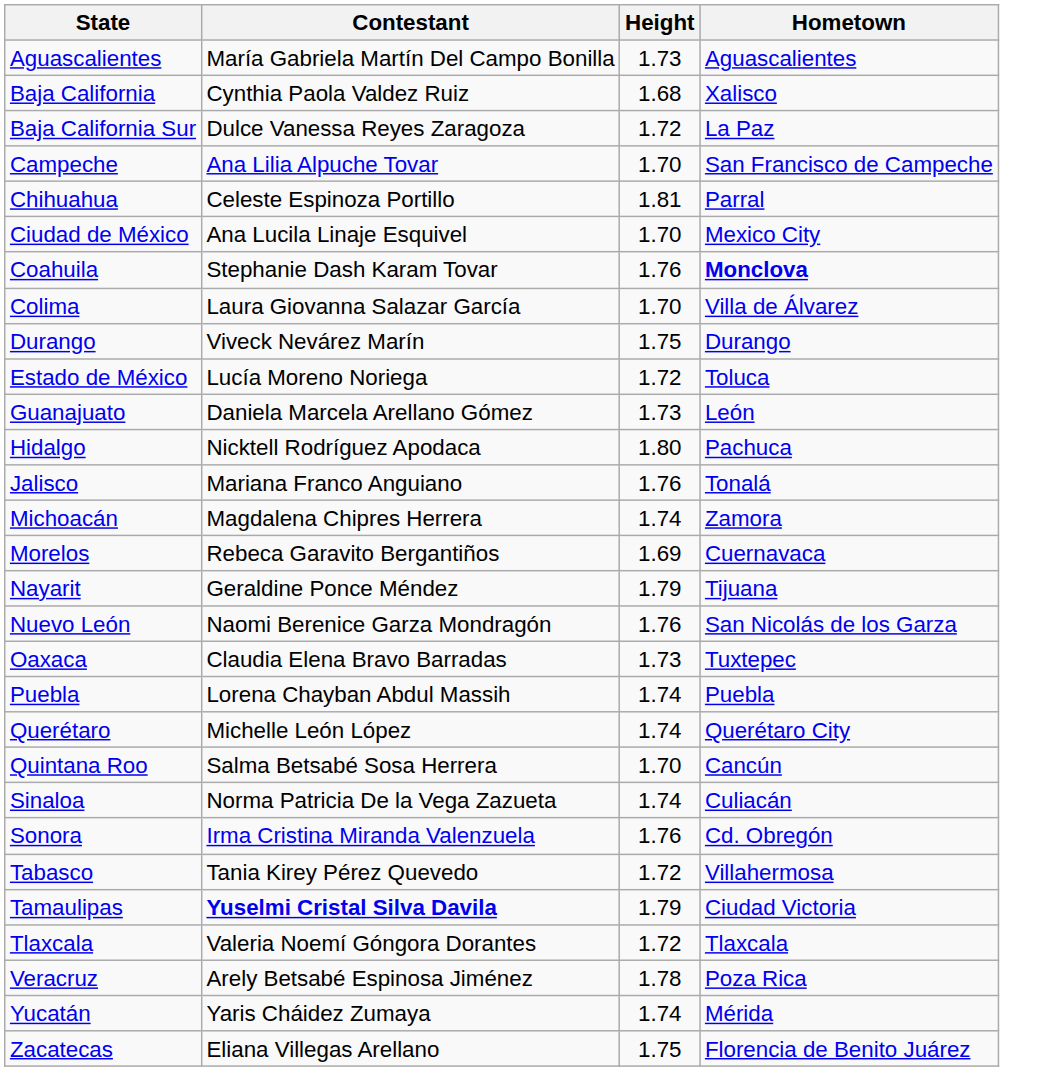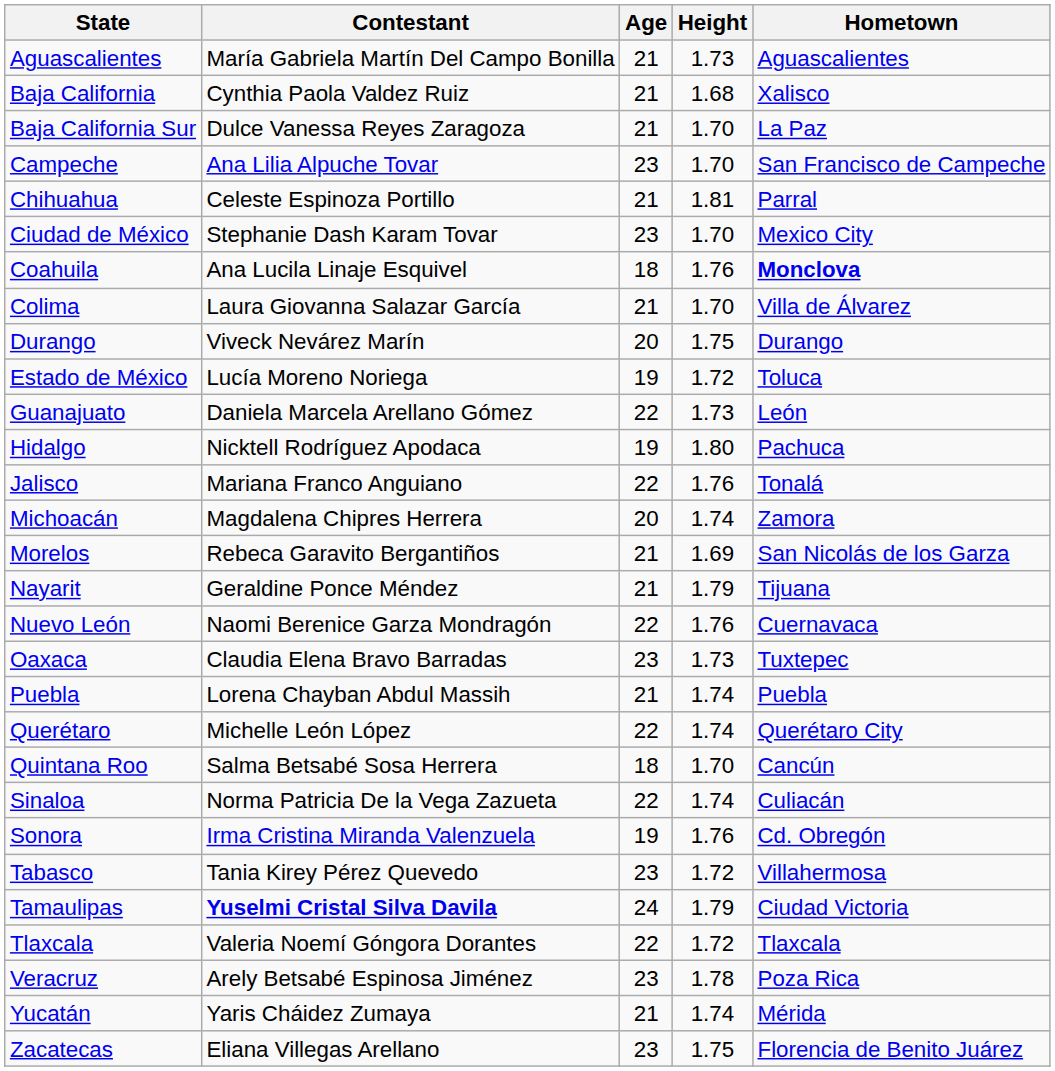+ column: Age | 21 | 21 | 21 | 23 | 21 | 23 | 18 | 21 | 20 | 19 | 22 | 19 | 22 | 20 | 21 | 21 | 22 | 23 | 21 | 22 | 18 | 22 | 19 | 23 | 24 | 22 | 23 | 21 | 23
Baja California Sur | Height: 1.72 -> 1.70
Ciudad de México | Contestant: Ana Lucila Linaje Esquivel -> Stephanie Dash Karam Tovar
Coahuila | Contestant: Stephanie Dash Karam Tovar -> Ana Lucila Linaje Esquivel
Morelos | Hometown: Cuernavaca -> San Nicolás de los Garza
Nuevo León | Hometown: San Nicolás de los Garza -> Cuernavaca
